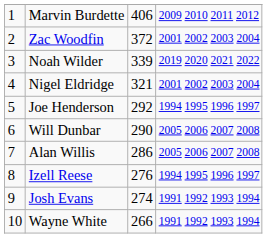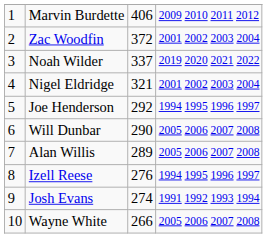Noah Wilder | column 3: 339 -> 337
Alan Willis | column 3: 286 -> 289
Wayne White | column 4: 1991 1992 1993 1994 -> 2005 2006 2007 2008
